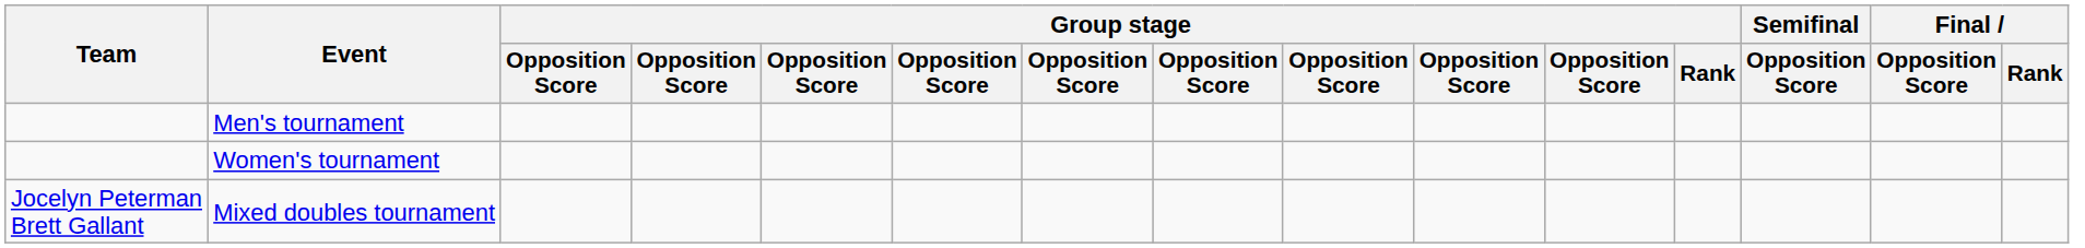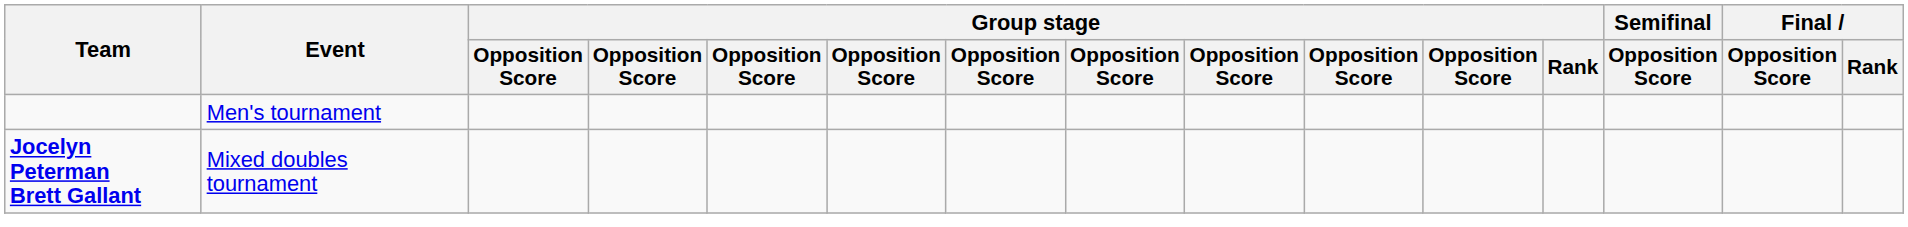- row: Women's tournament
Mixed doubles tournament | Team: normal -> bold
